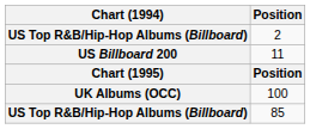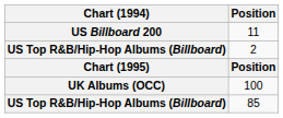rows swapped: 11 <-> 2
